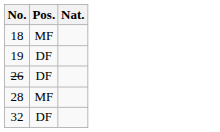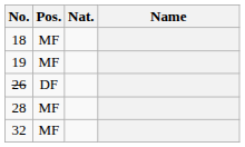+ column: Name
19 | Pos.: DF -> MF
32 | Pos.: DF -> MF
